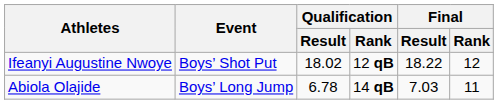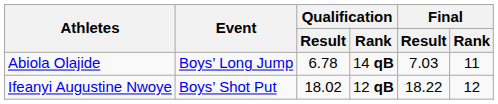rows swapped: Ifeanyi Augustine Nwoye <-> Abiola Olajide
